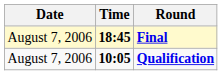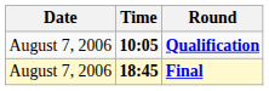rows swapped: Qualification <-> Final
